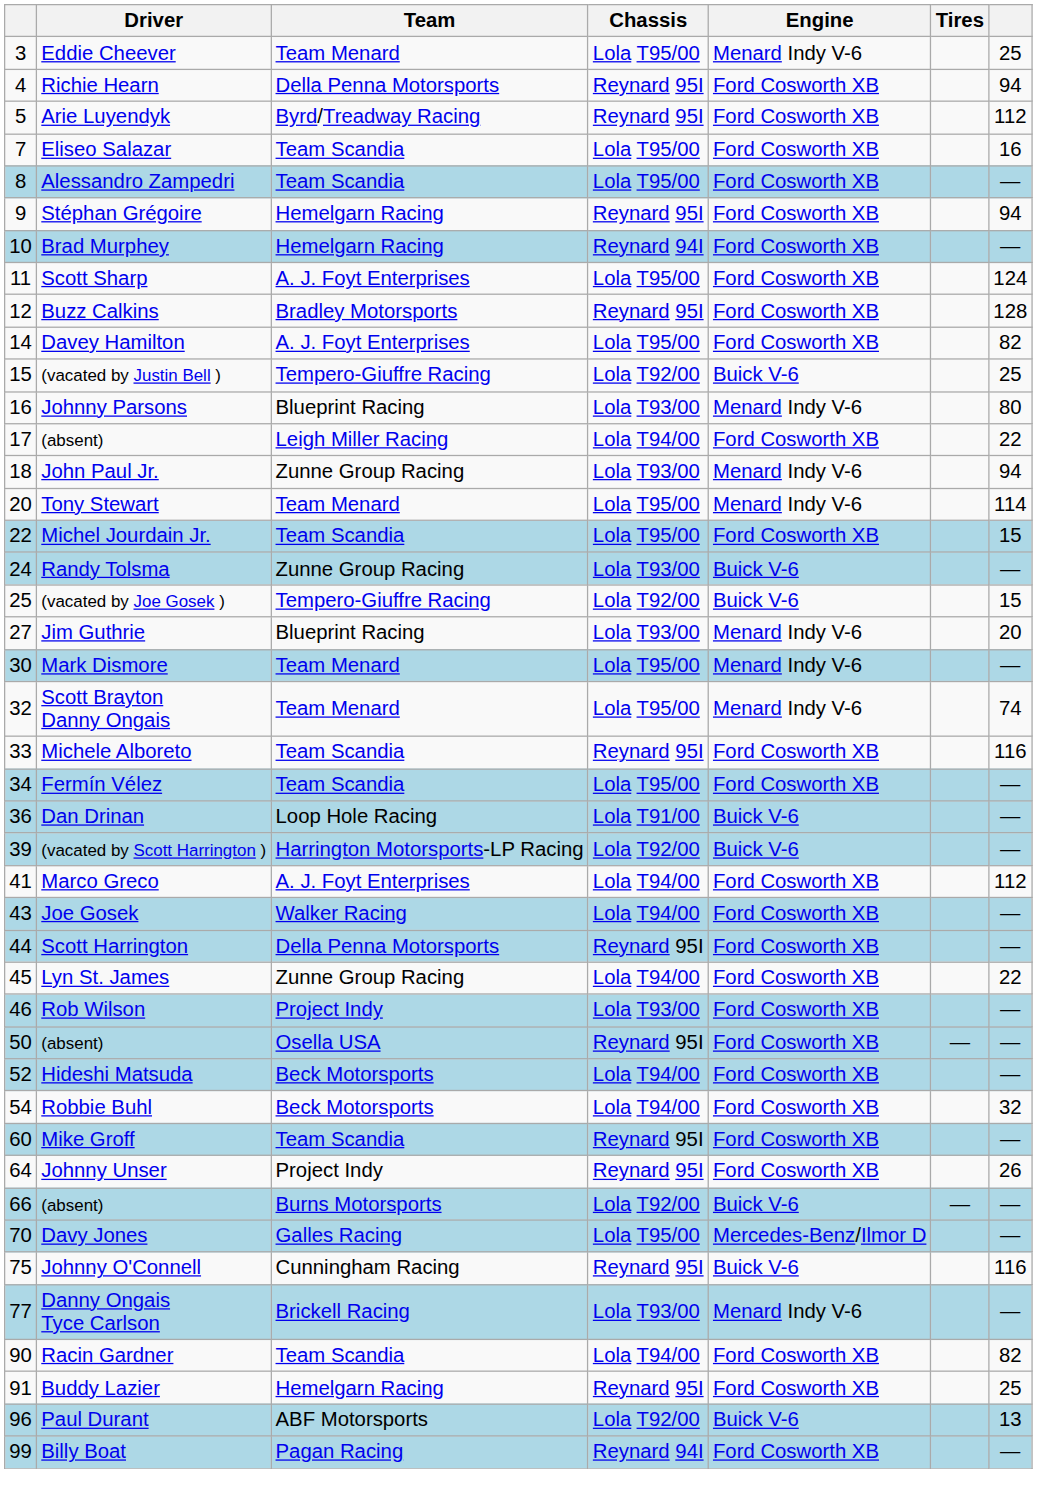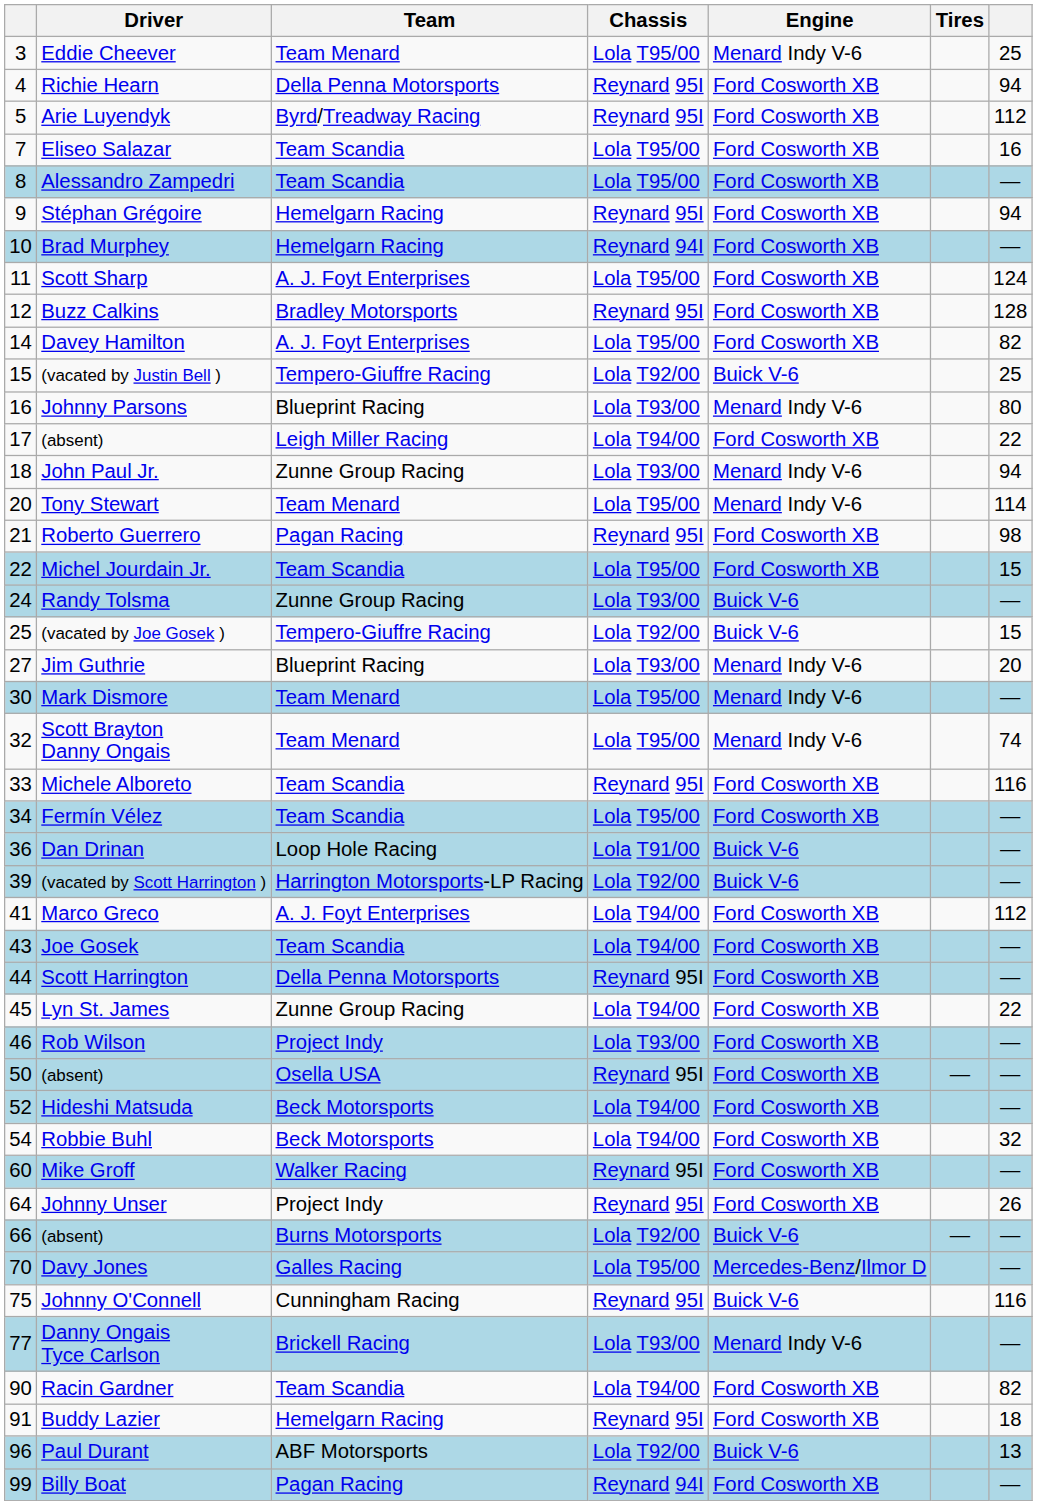+ row: 21 | Roberto Guerrero | Pagan Racing | Reynard 95I | Ford Cosworth XB | 98
Joe Gosek | Team: Walker Racing -> Team Scandia
Mike Groff | Team: Team Scandia -> Walker Racing
Buddy Lazier | column 7: 25 -> 18
